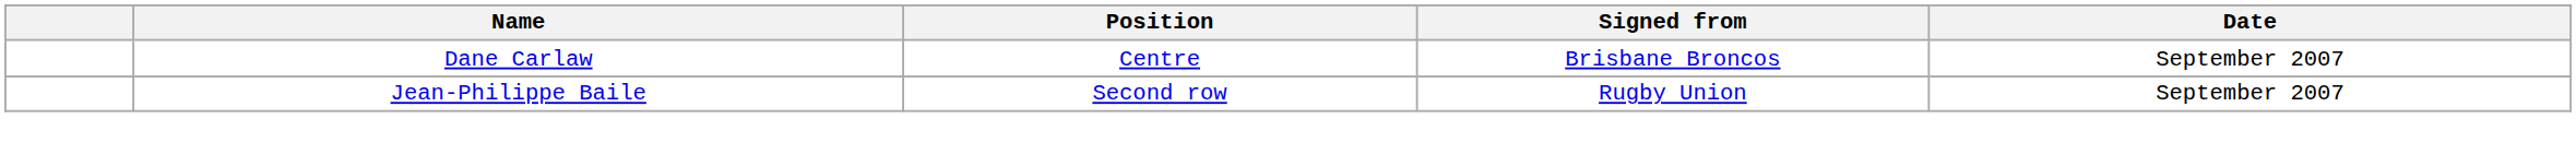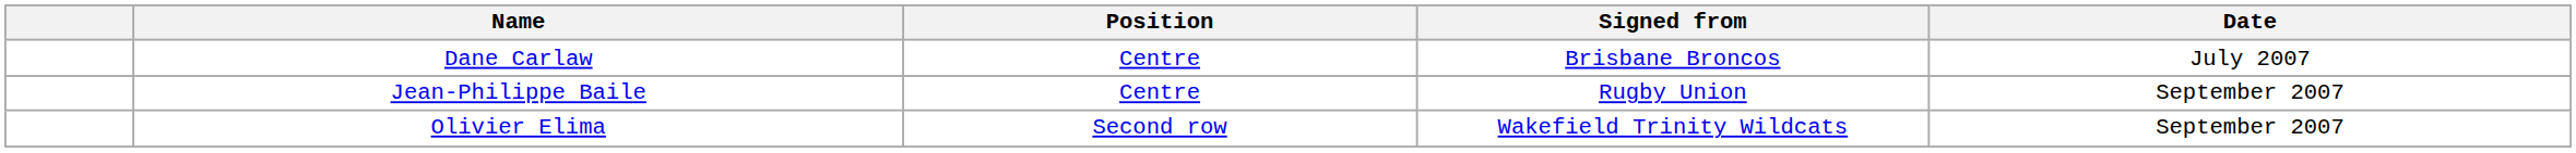Dane Carlaw | Date: September 2007 -> July 2007
Jean-Philippe Baile | Position: Second row -> Centre
+ row: Olivier Elima | Second row | Wakefield Trinity Wildcats | September 2007
